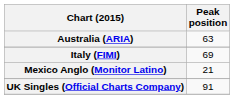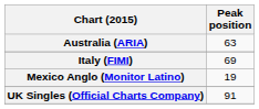Mexico Anglo (Monitor Latino) | Peak position: 21 -> 19
